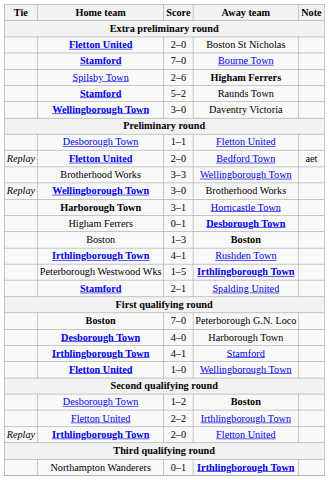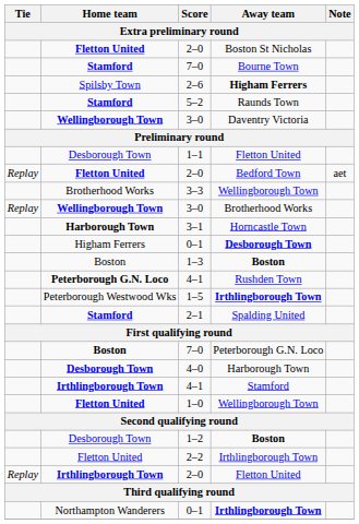Rushden Town | Home team: Irthlingborough Town -> Peterborough G.N. Loco
